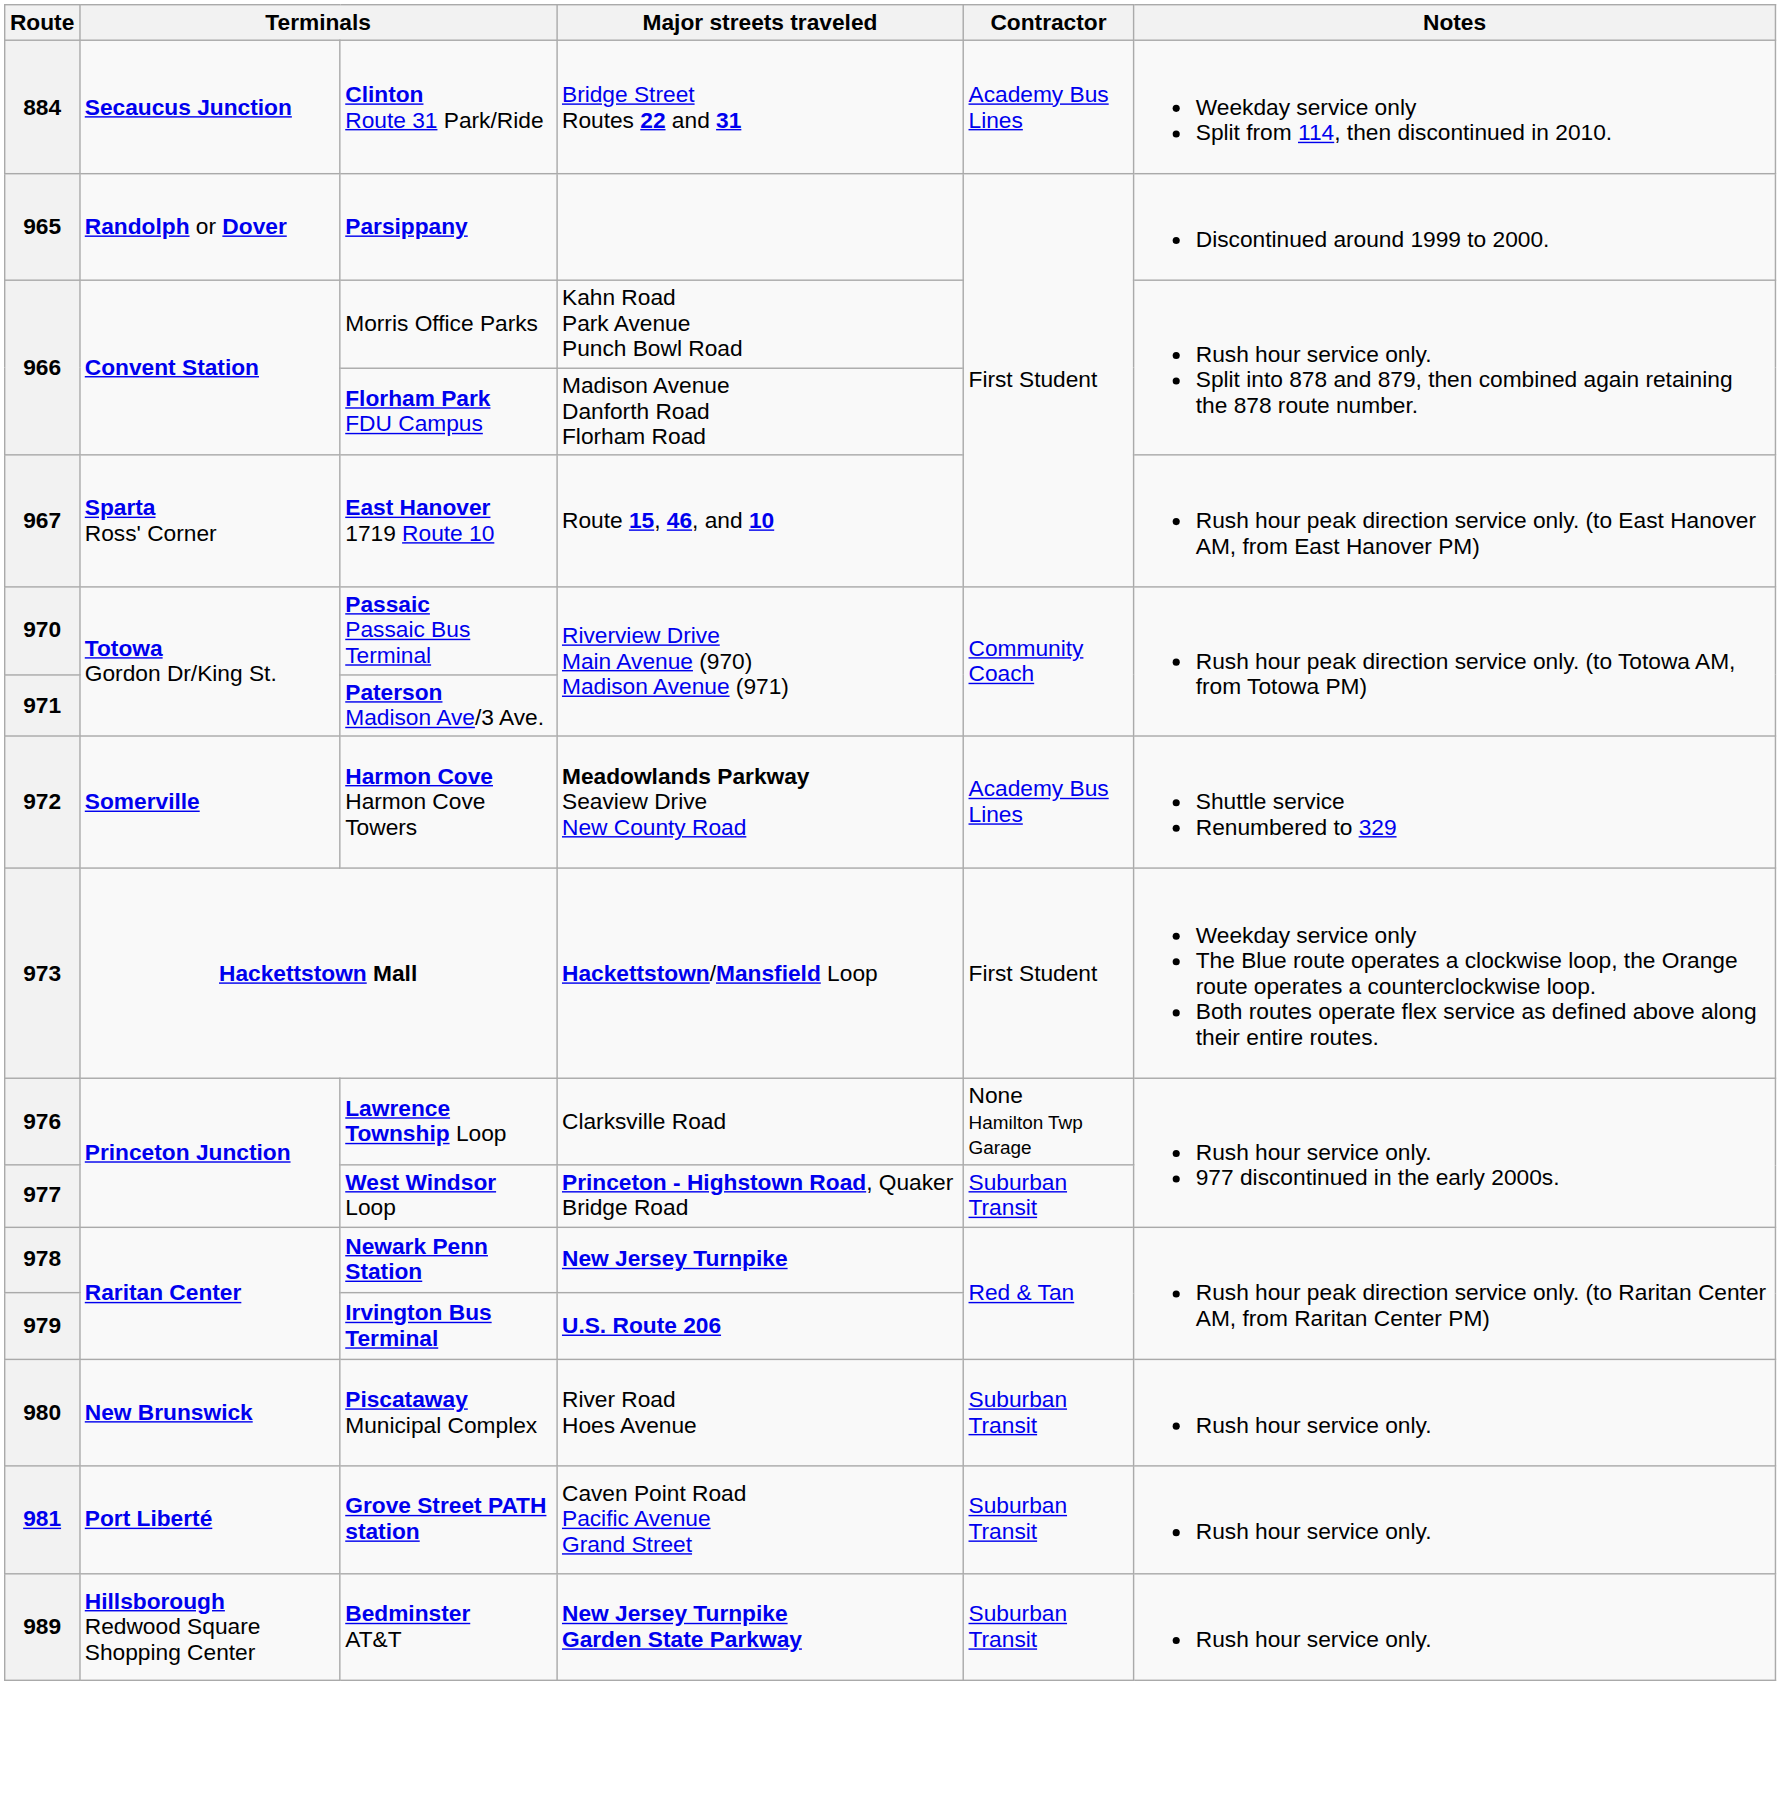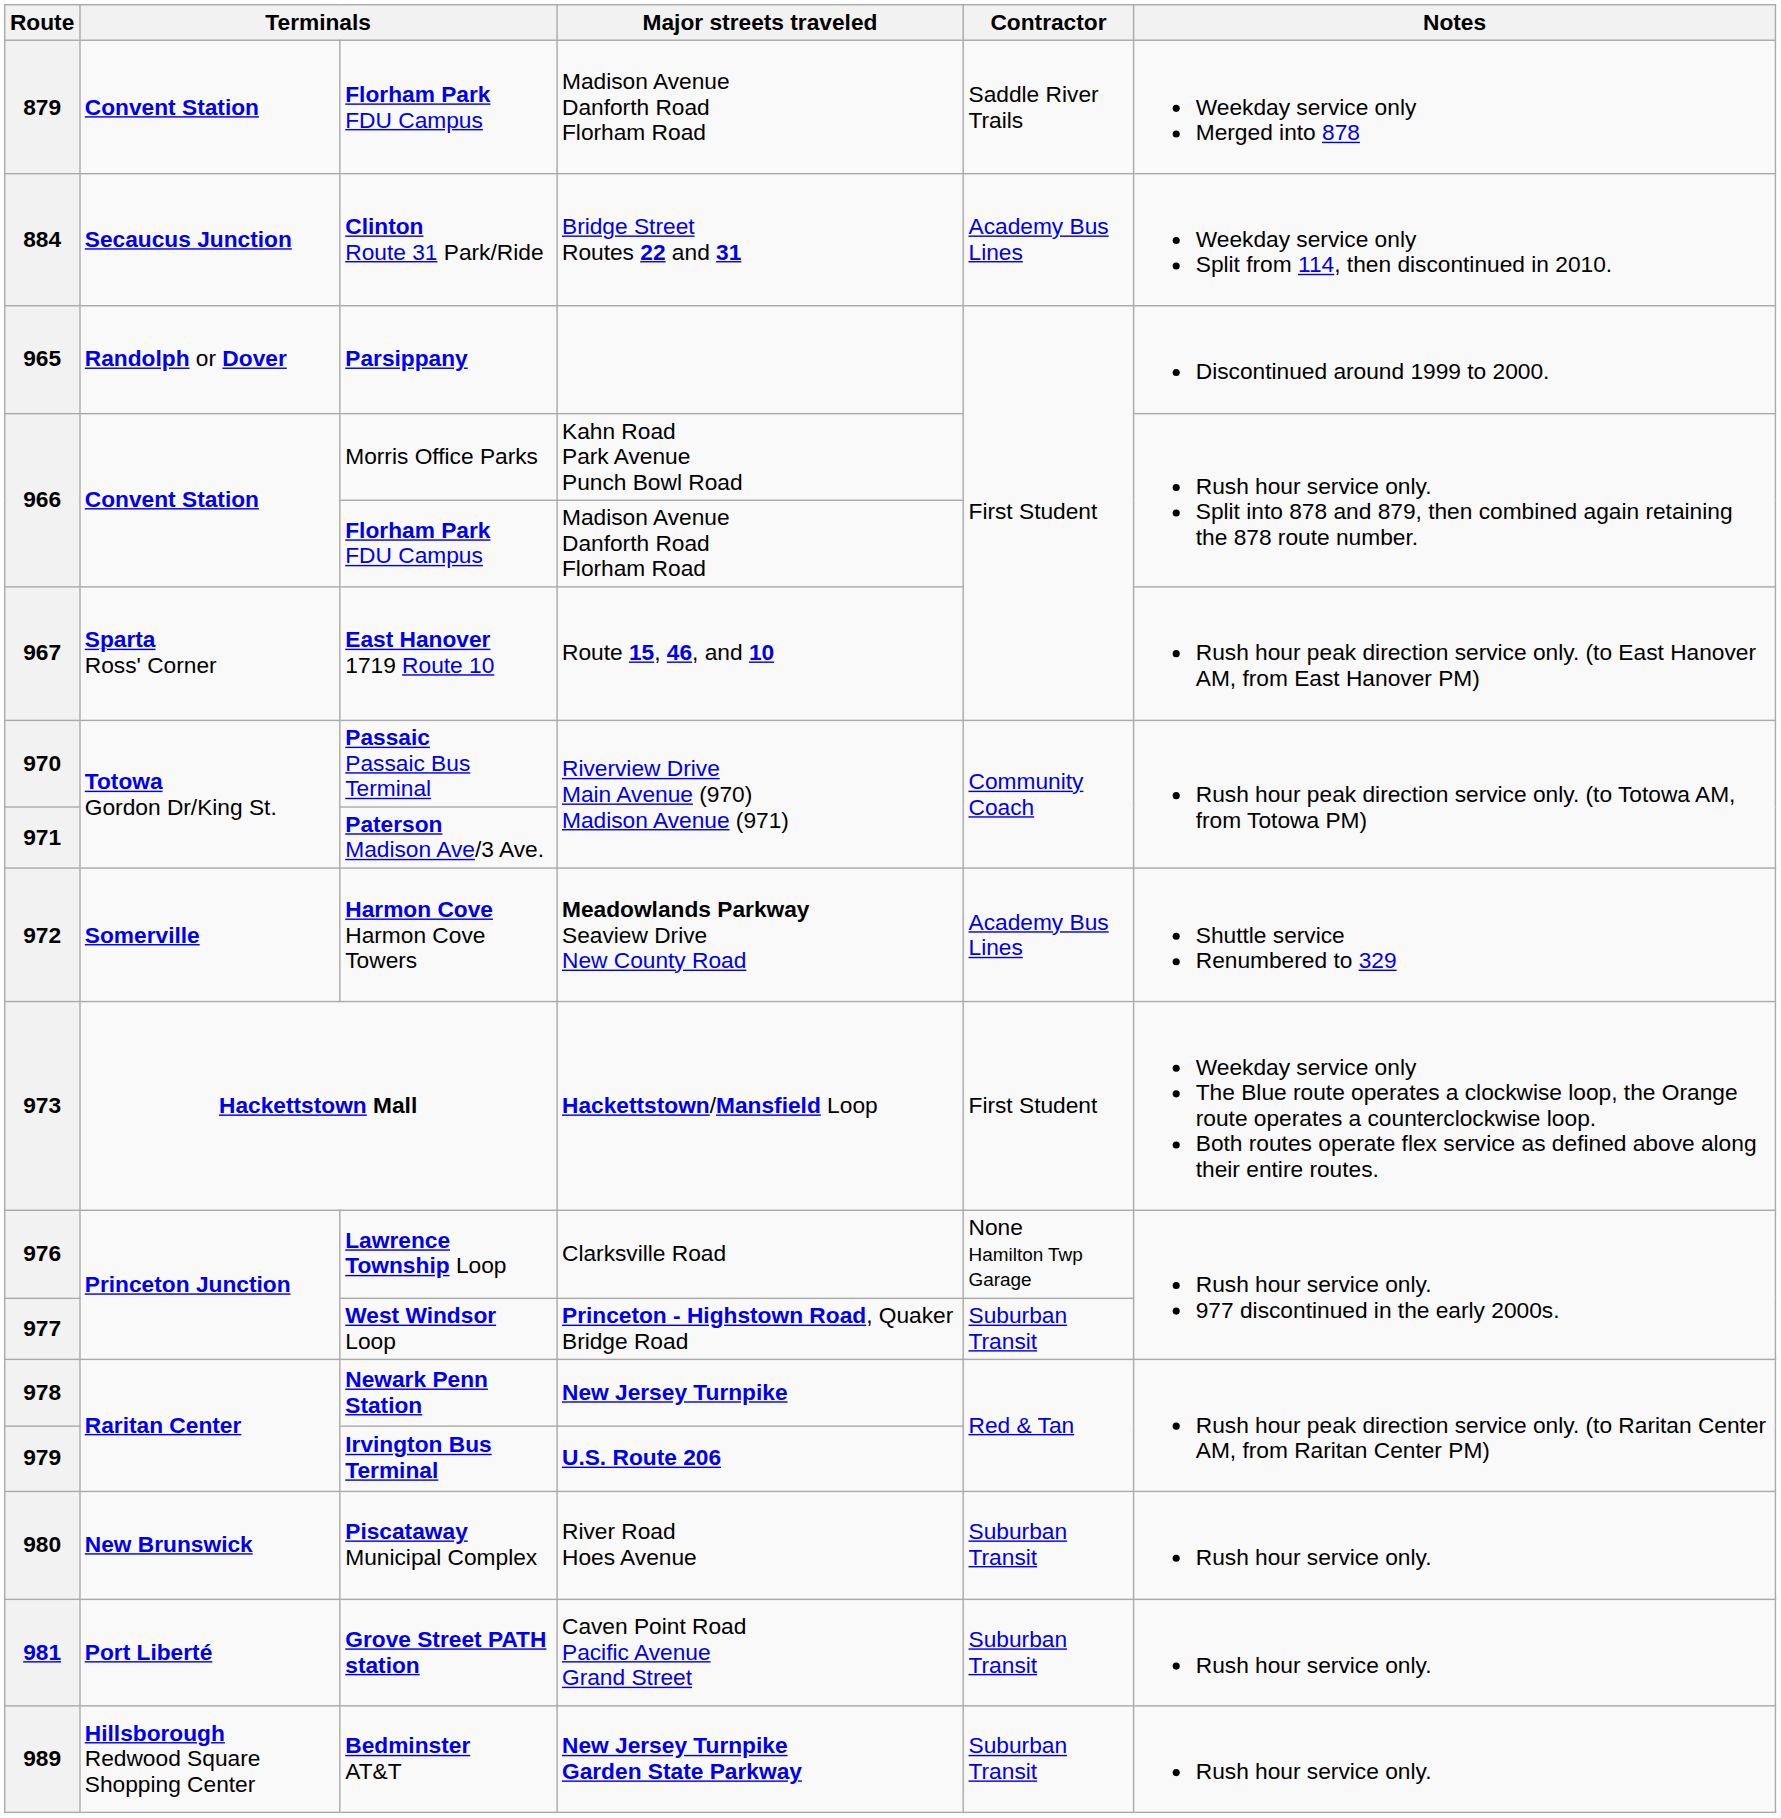+ row: 879 | Convent Station | Florham Park FDU Campus | Madison Avenue Danforth Road Florham Road | Saddle River Trails | Weekday service only Merged into 878
